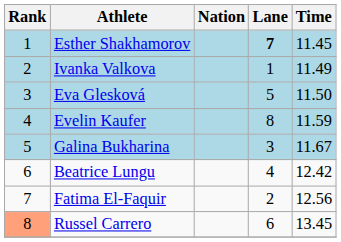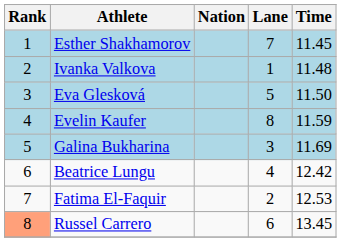Esther Shakhamorov | Lane: bold -> normal
Ivanka Valkova | Time: 11.49 -> 11.48
Galina Bukharina | Time: 11.67 -> 11.69
Fatima El-Faquir | Time: 12.56 -> 12.53
